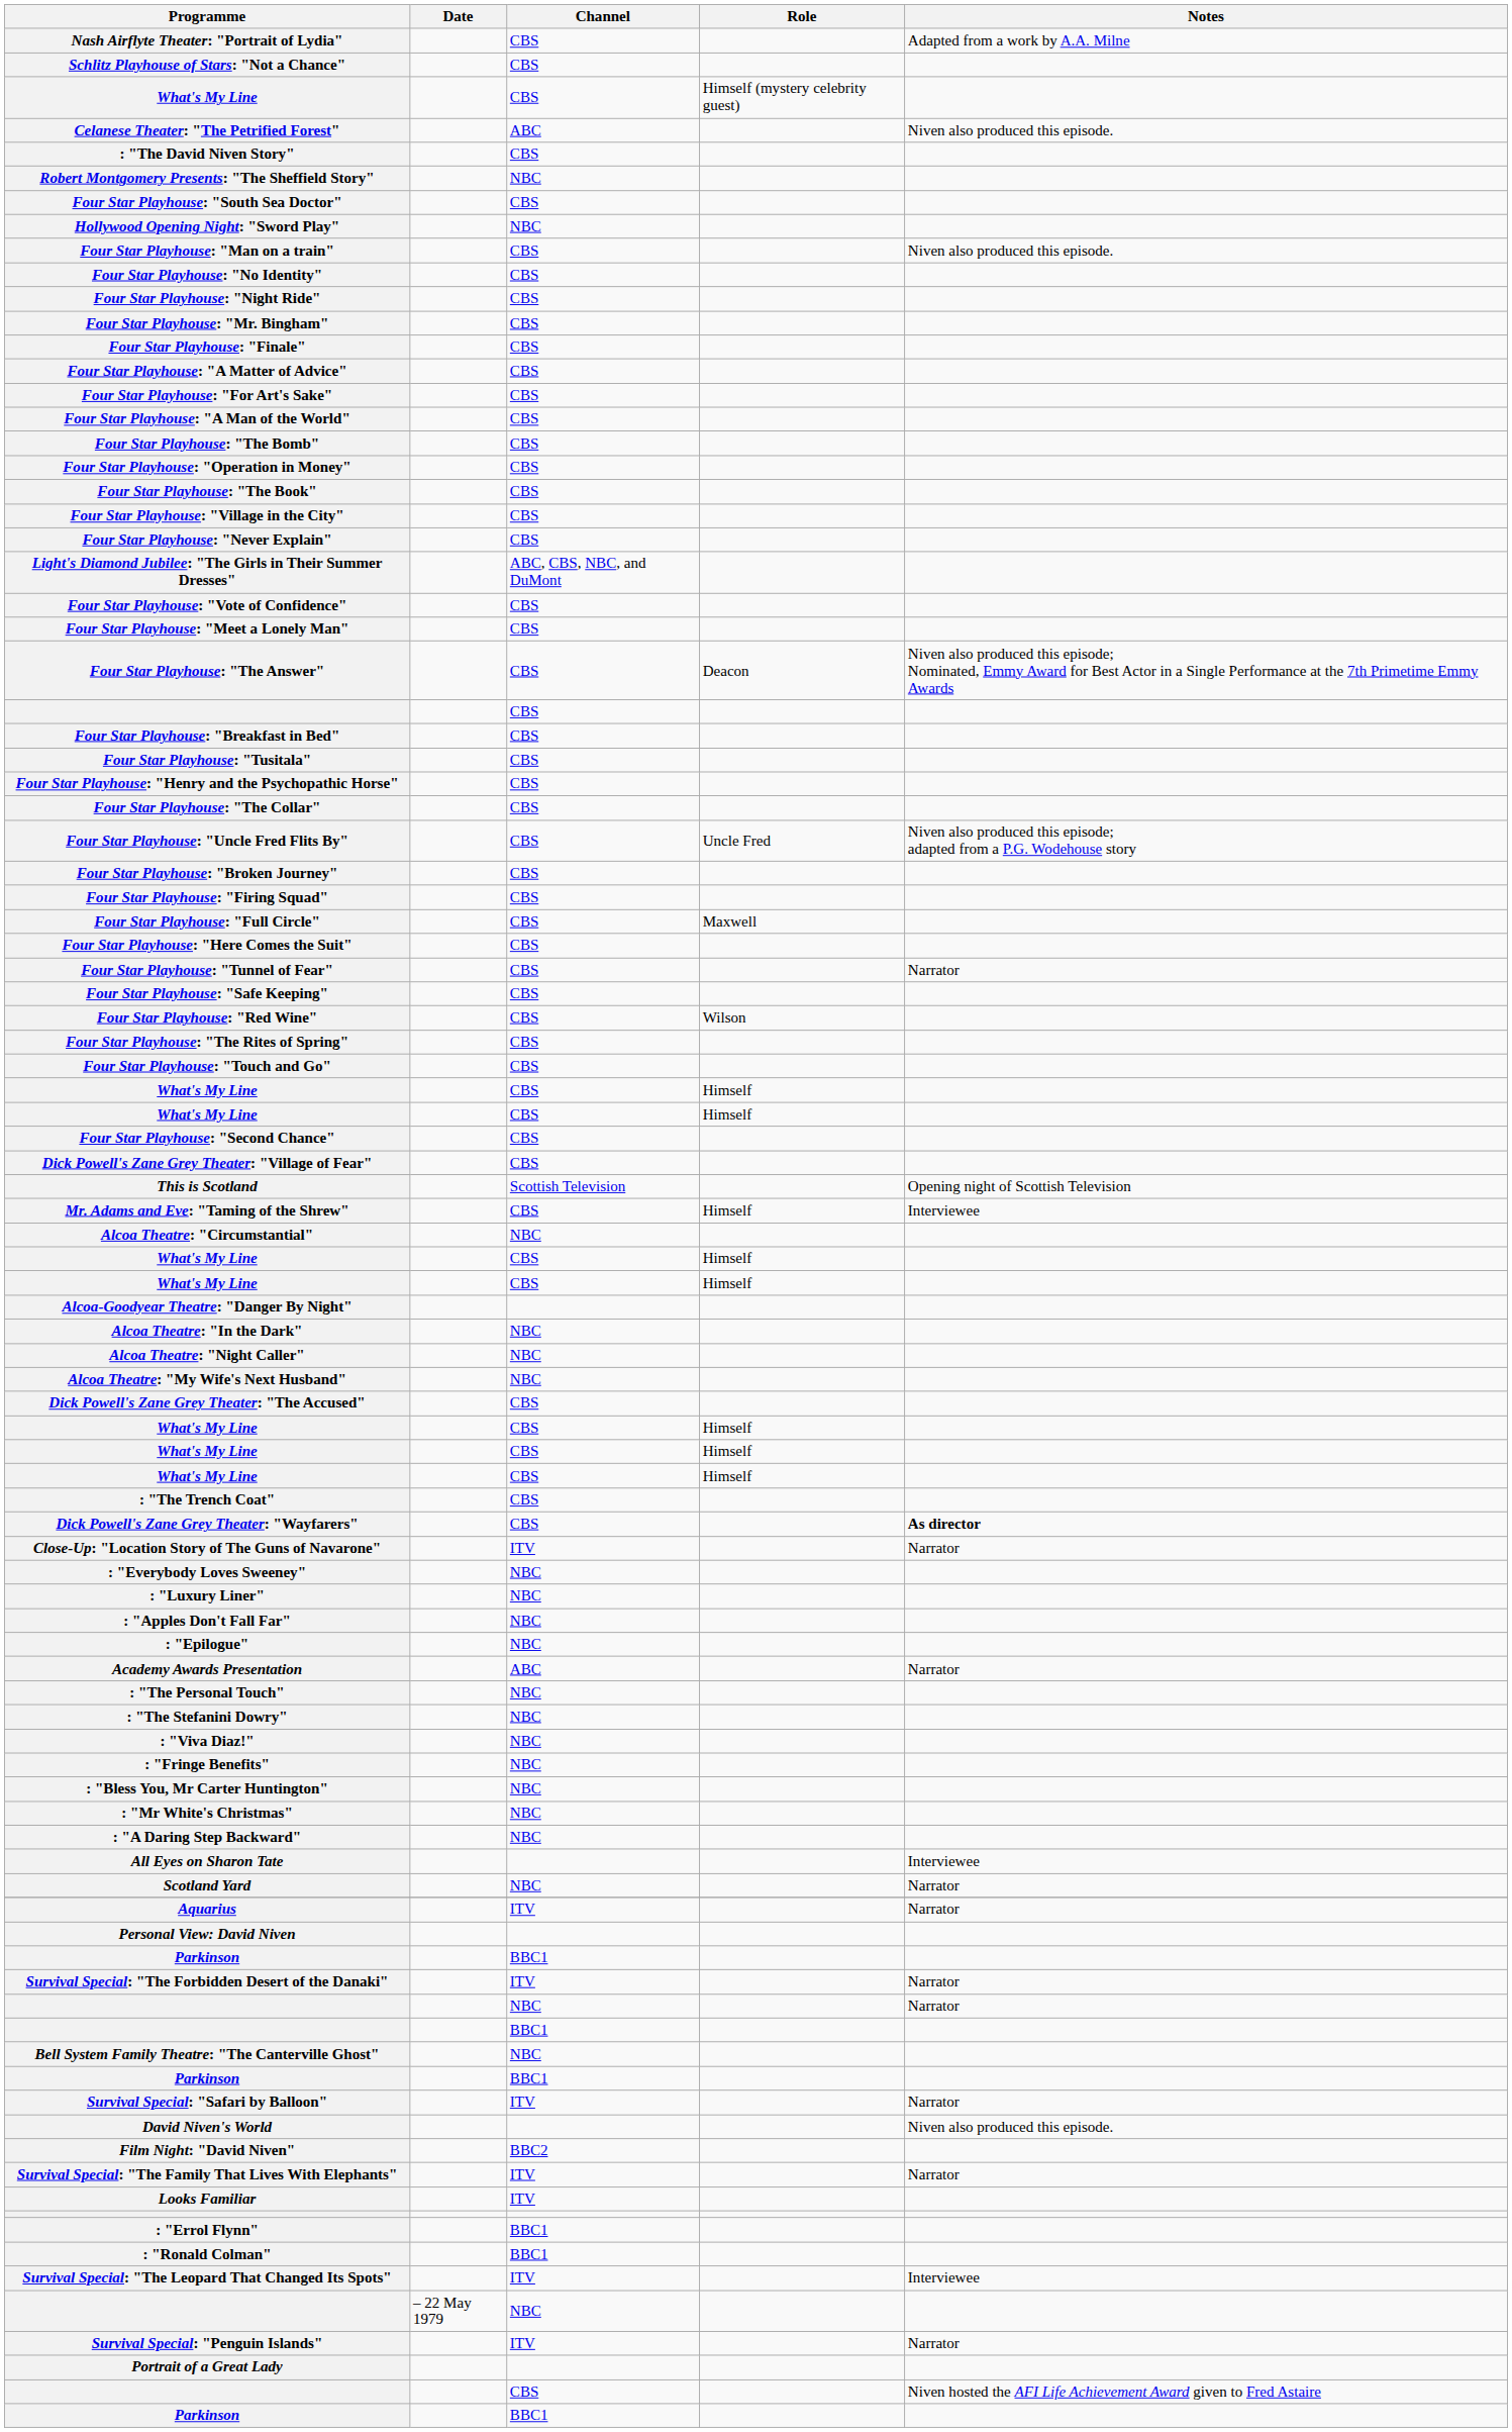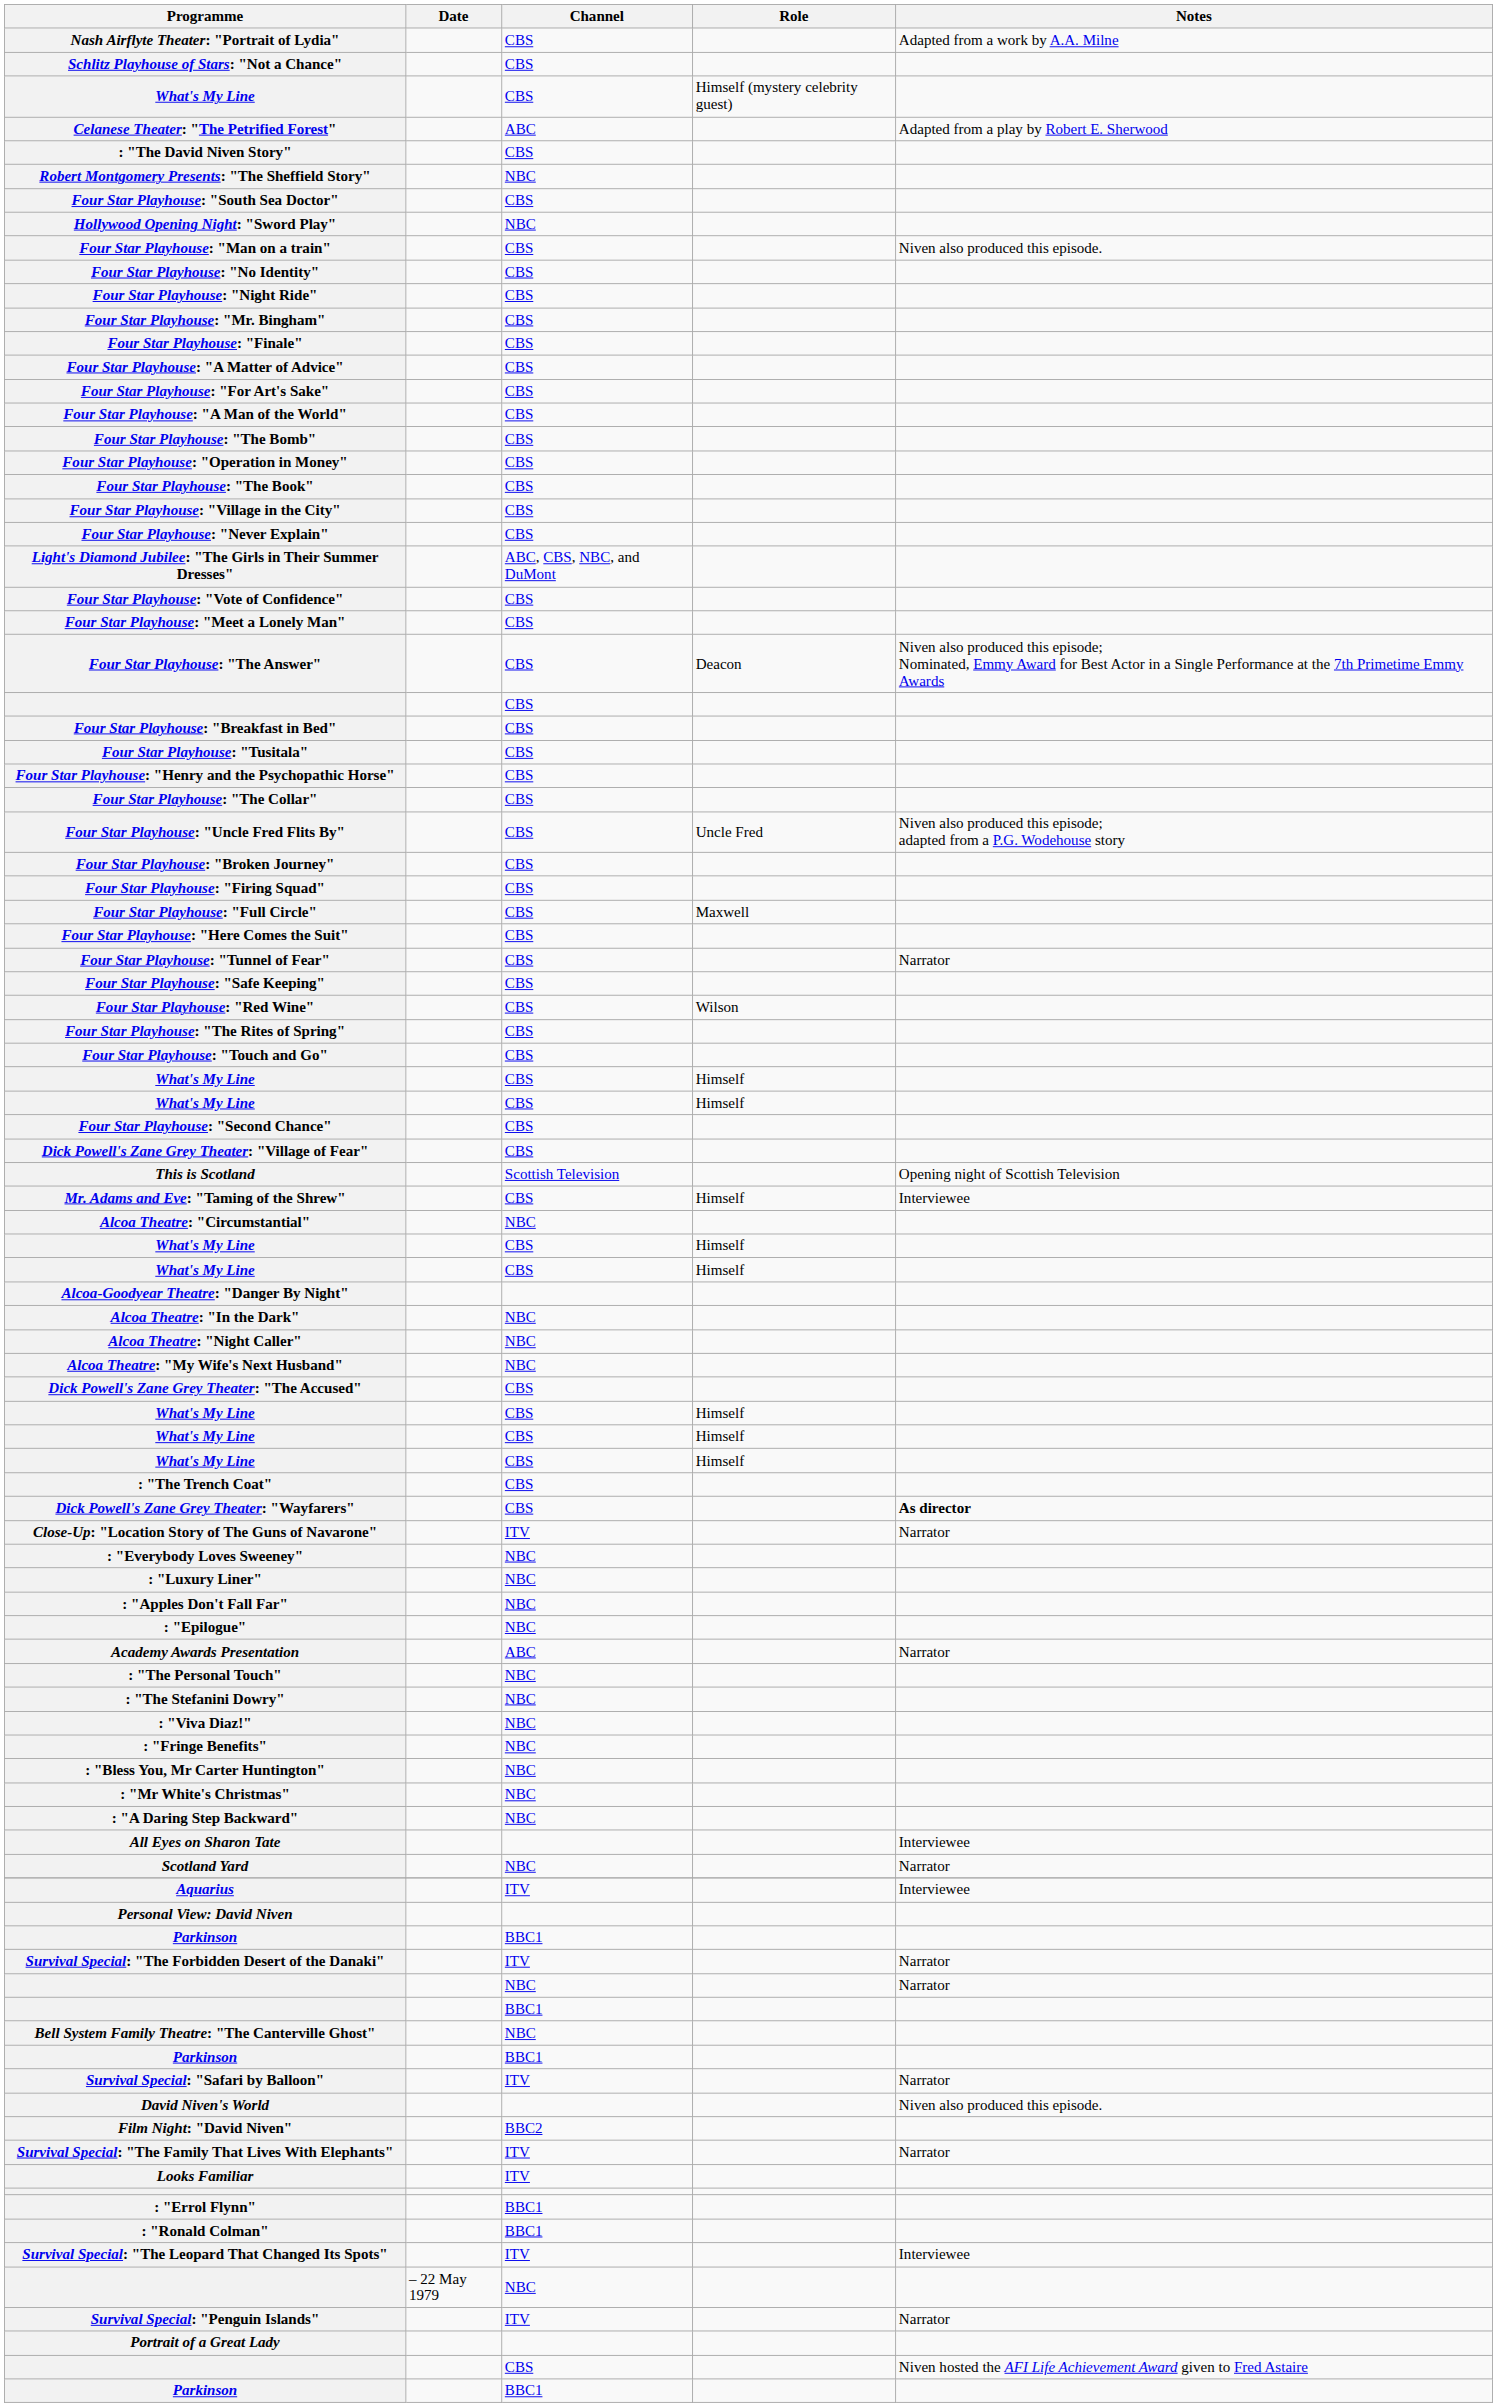Celanese Theater: "The Petrified Forest" | Notes: Niven also produced this episode. -> Adapted from a play by Robert E. Sherwood
Aquarius | Notes: Narrator -> Interviewee
